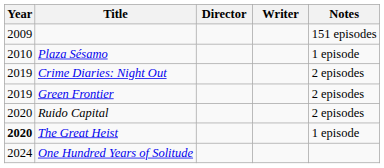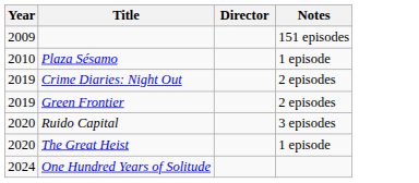- column: Writer
Ruido Capital | Notes: 2 episodes -> 3 episodes
The Great Heist | Year: bold -> normal
